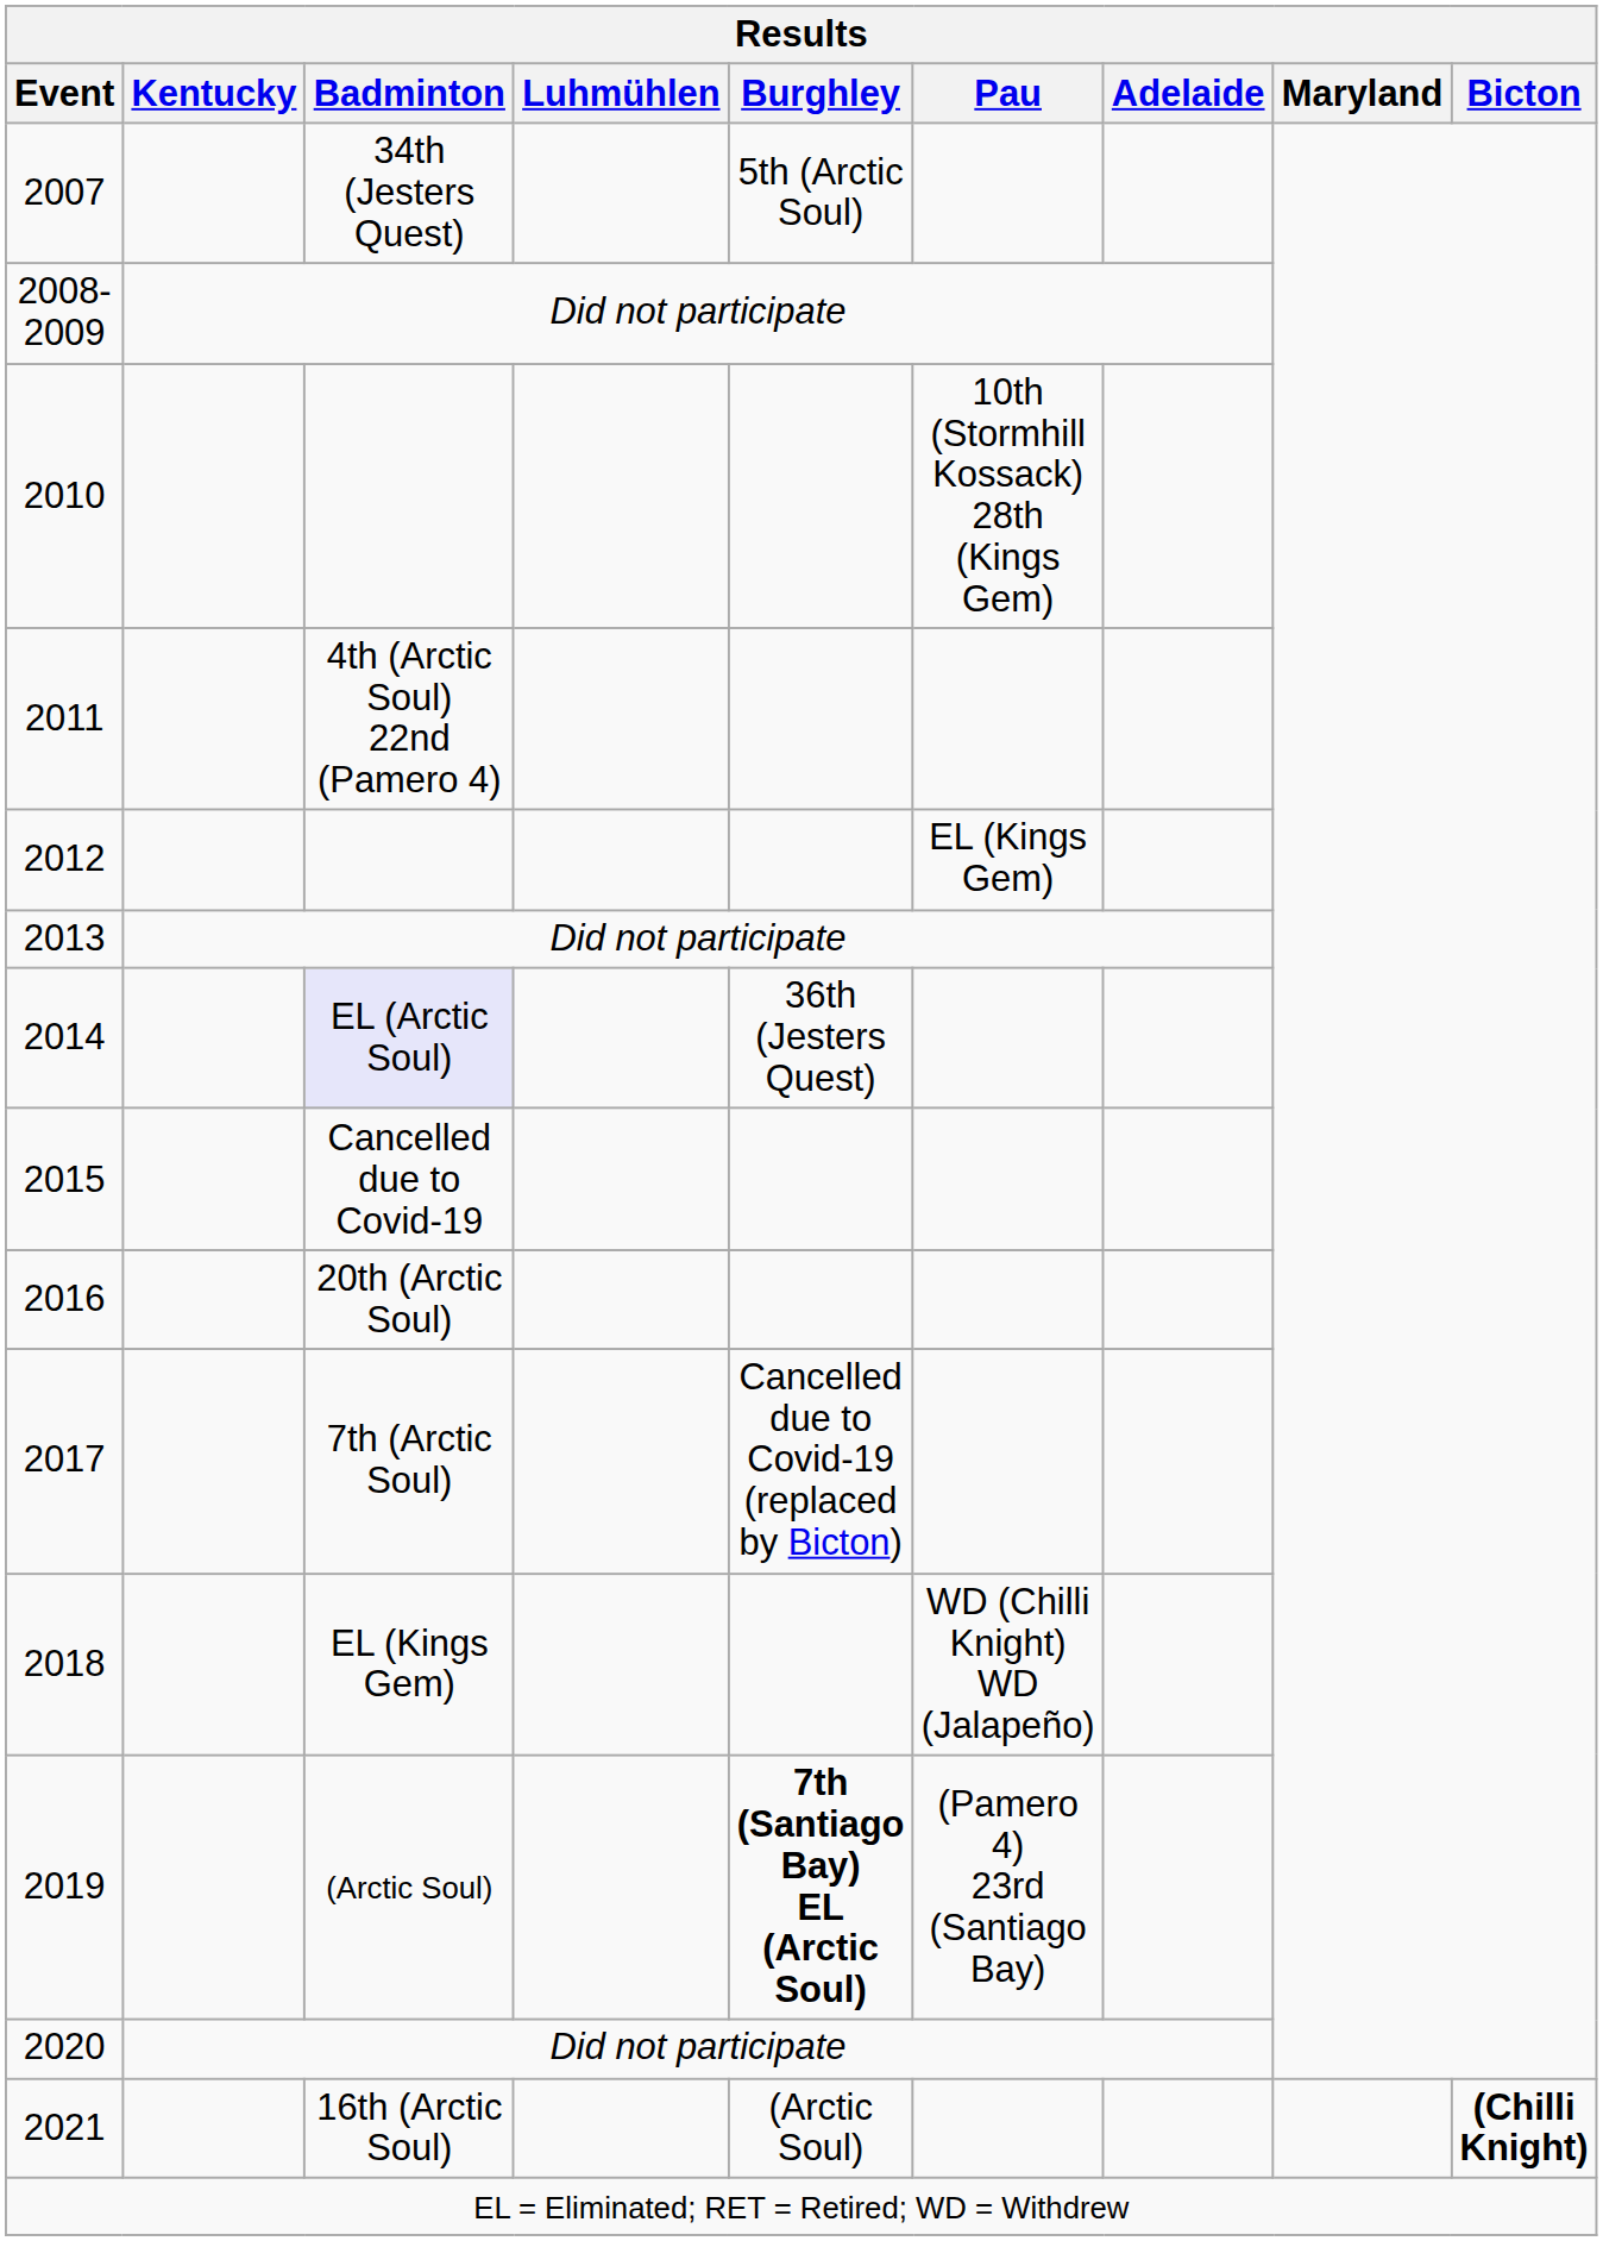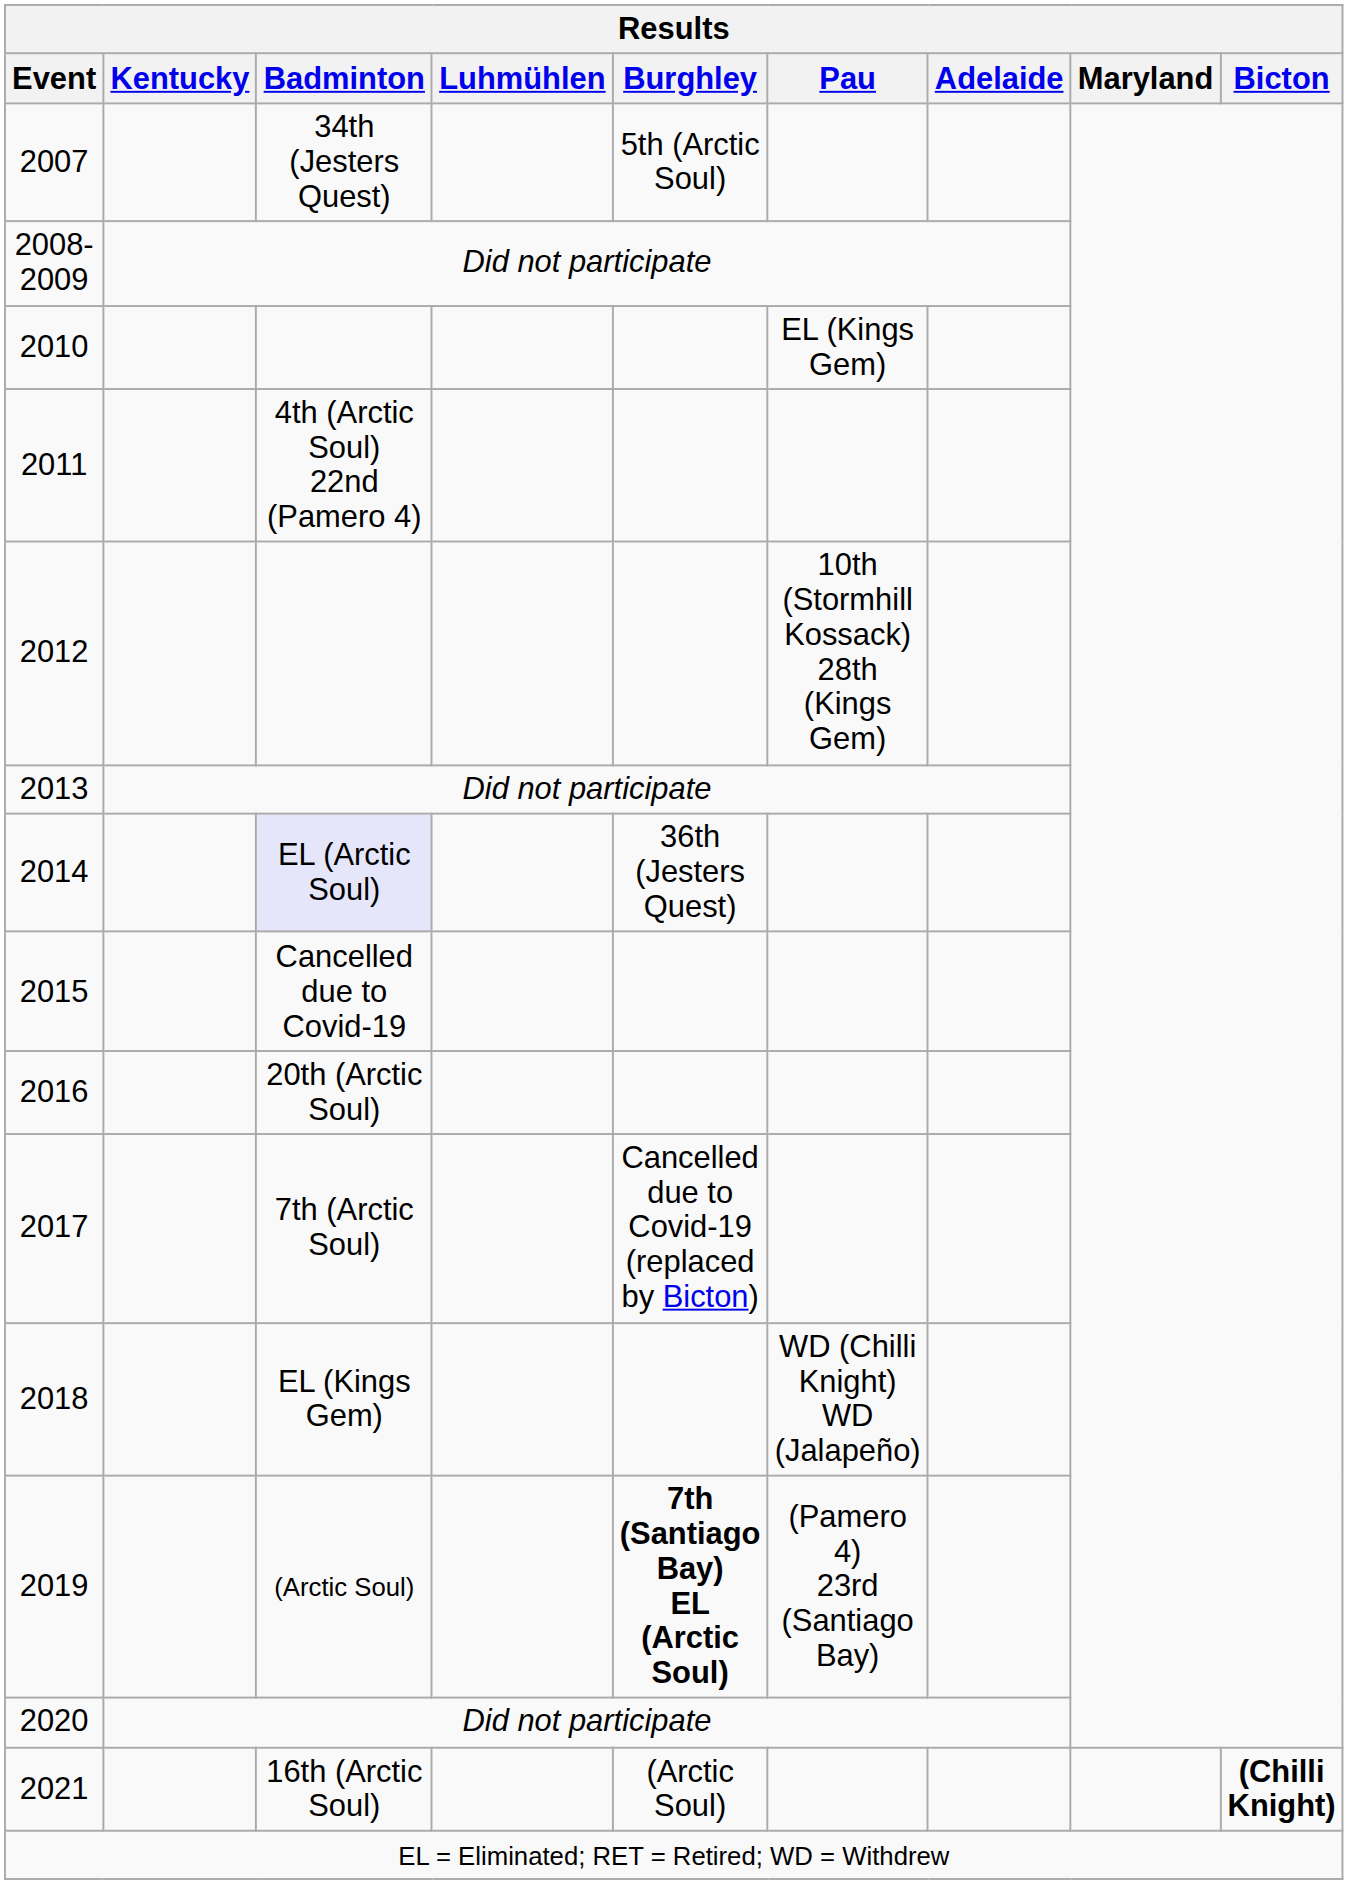2010 | Pau: 10th (Stormhill Kossack) 28th (Kings Gem) -> EL (Kings Gem)
2012 | Pau: EL (Kings Gem) -> 10th (Stormhill Kossack) 28th (Kings Gem)
